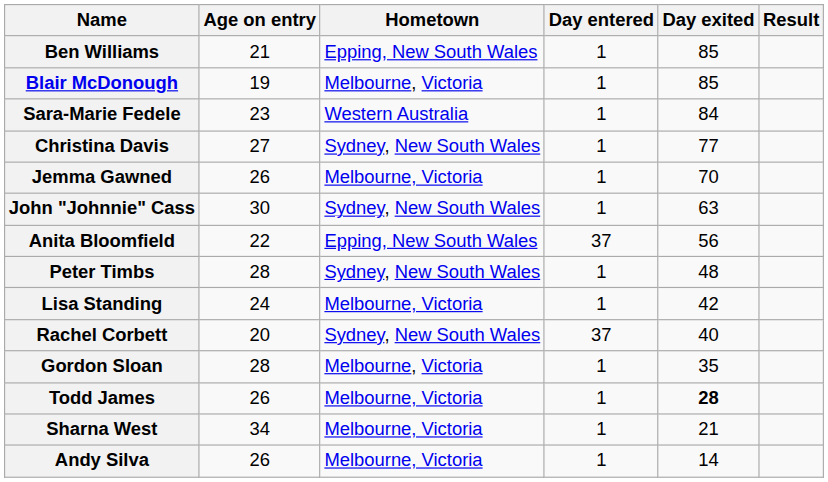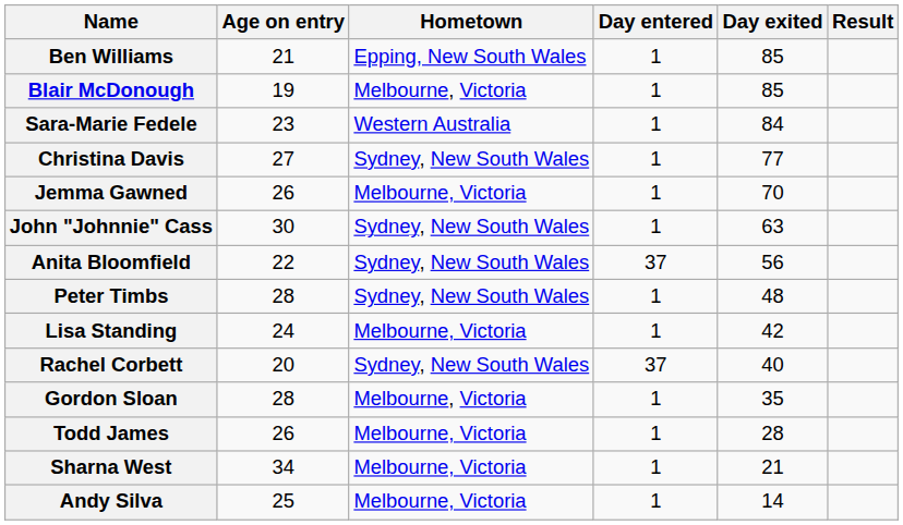Anita Bloomfield | Hometown: Epping, New South Wales -> Sydney, New South Wales
Todd James | Day exited: bold -> normal
Andy Silva | Age on entry: 26 -> 25
